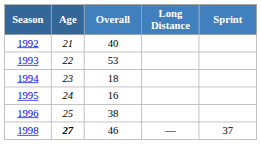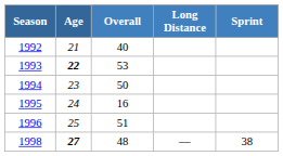1993 | Age: normal -> bold
1994 | Overall: 18 -> 50
1996 | Overall: 38 -> 51
1998 | Overall: 46 -> 48
1998 | Sprint: 37 -> 38
